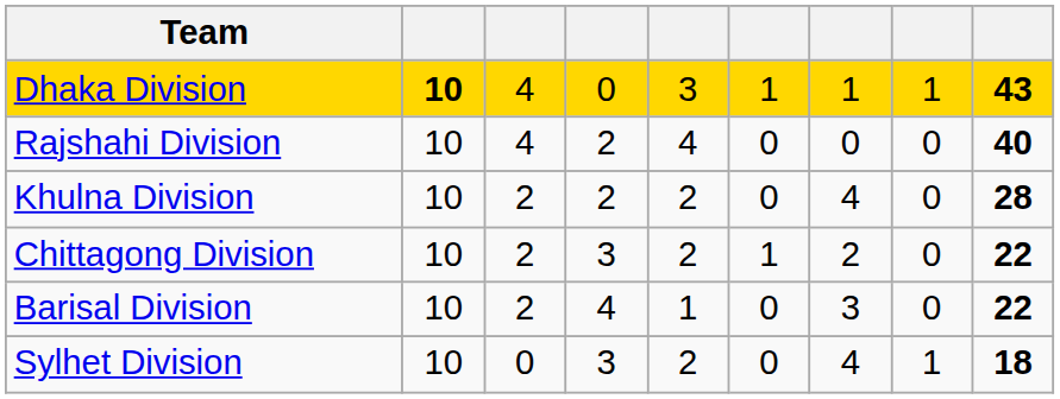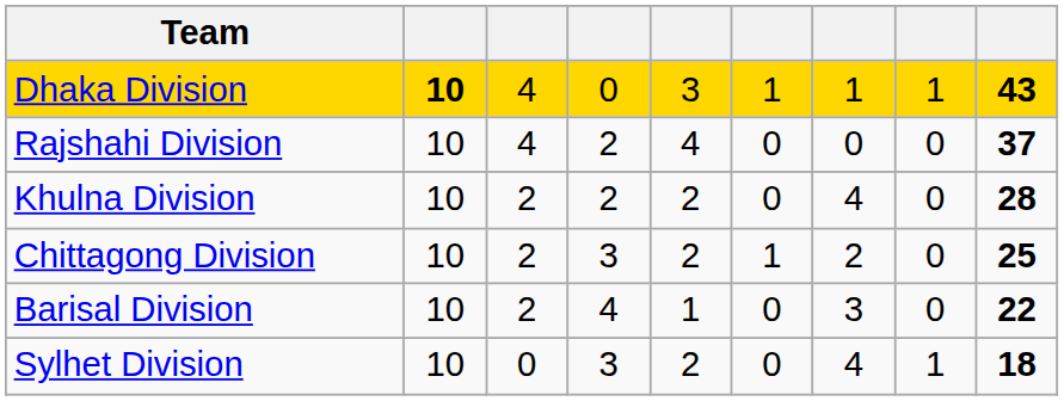Rajshahi Division | column 9: 40 -> 37
Chittagong Division | column 9: 22 -> 25
